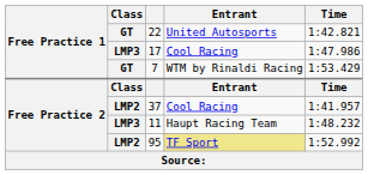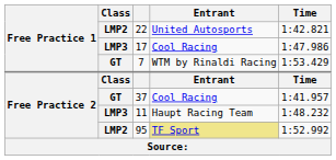22 | Class: GT -> LMP2
37 | Class: LMP2 -> GT
